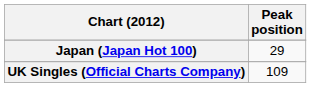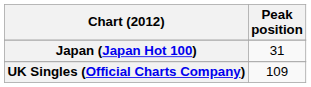Japan (Japan Hot 100) | Peak position: 29 -> 31
